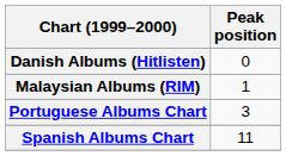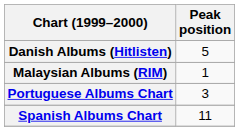Danish Albums (Hitlisten) | Peak position: 0 -> 5
